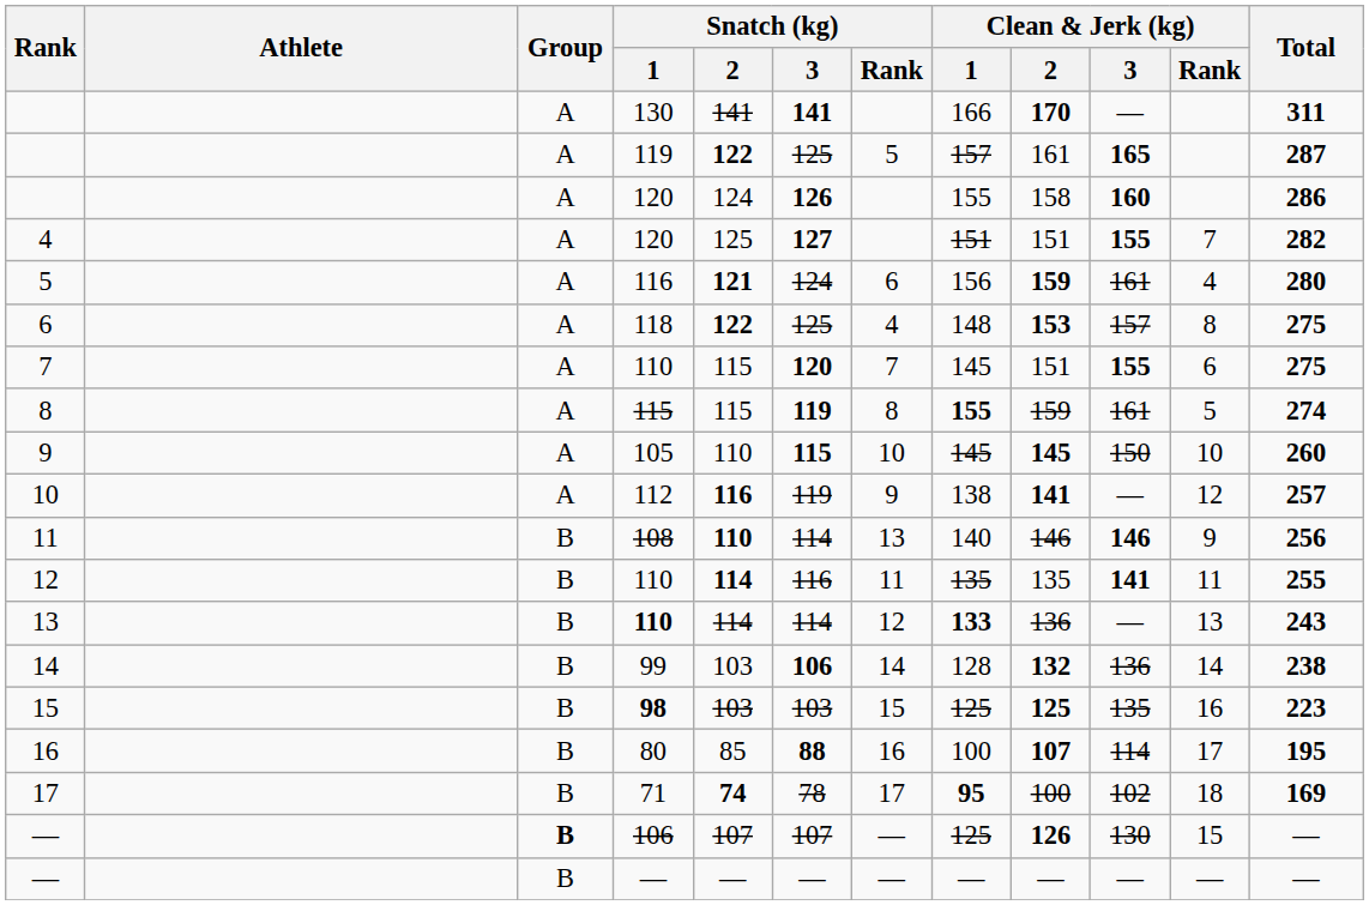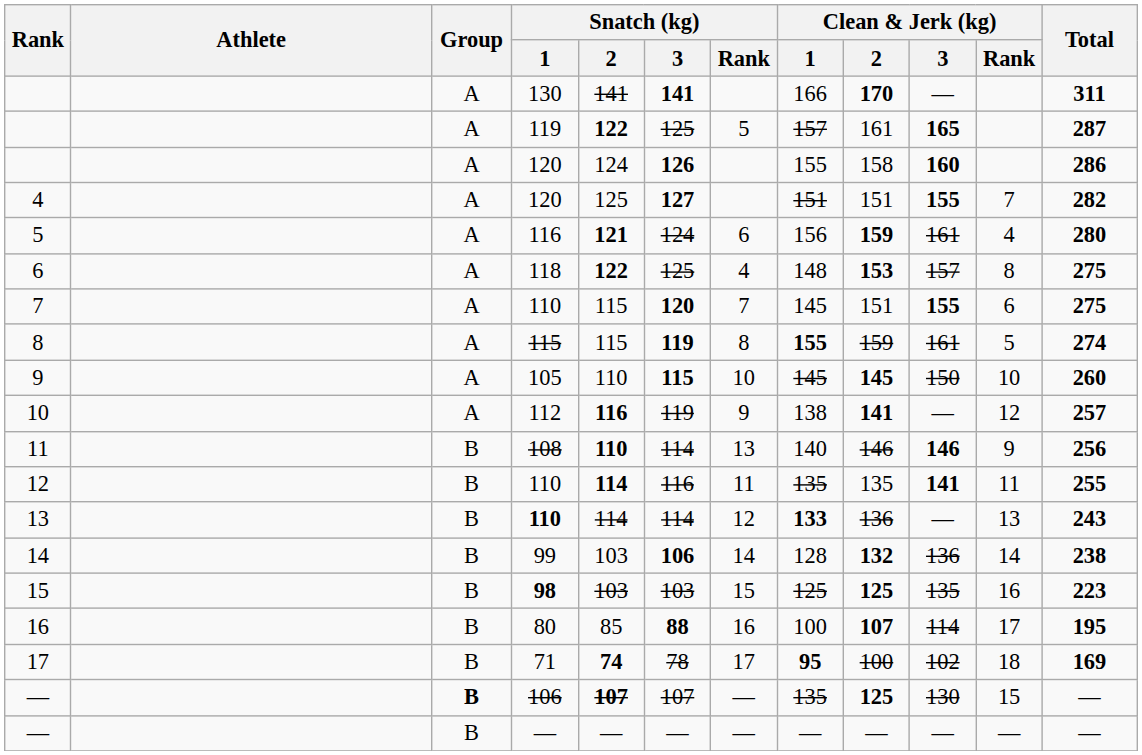— / 106 | Snatch (kg) / 2: normal -> bold
— / 106 | Clean & Jerk (kg) / 1: 125 -> 135
— / 106 | Clean & Jerk (kg) / 2: 126 -> 125
